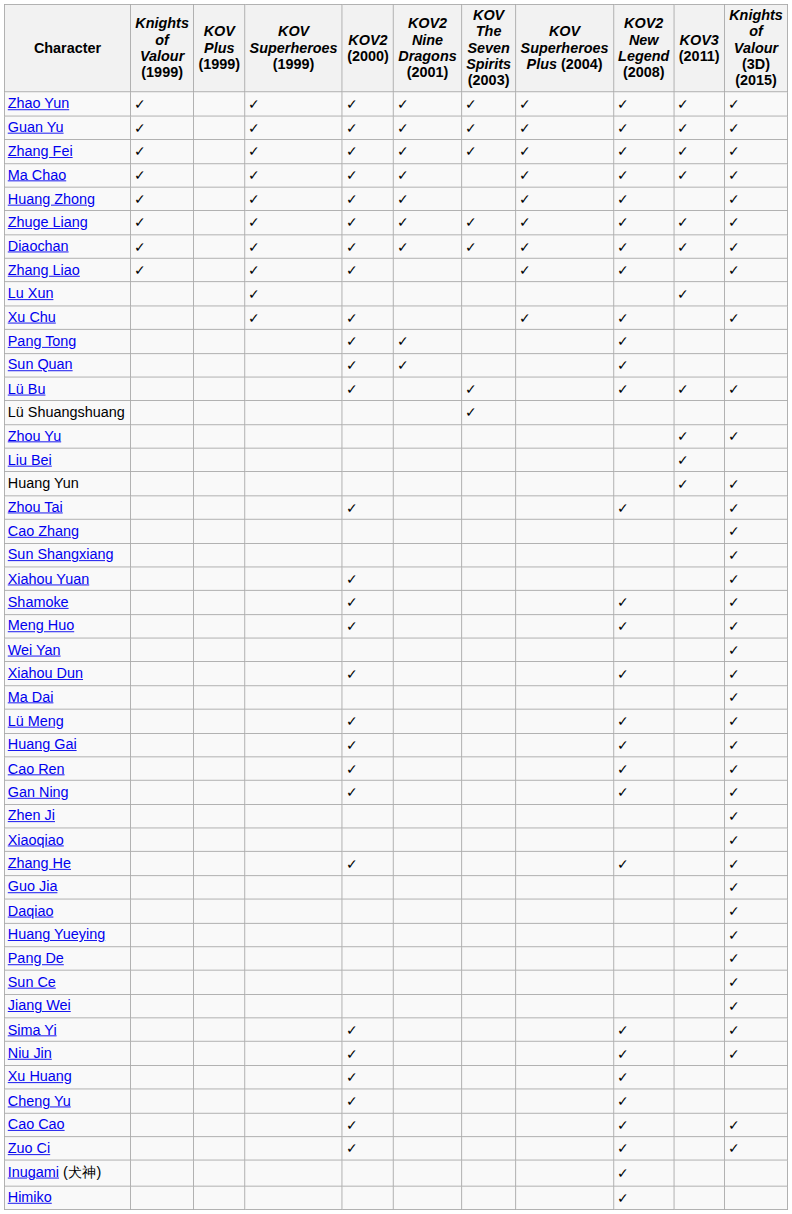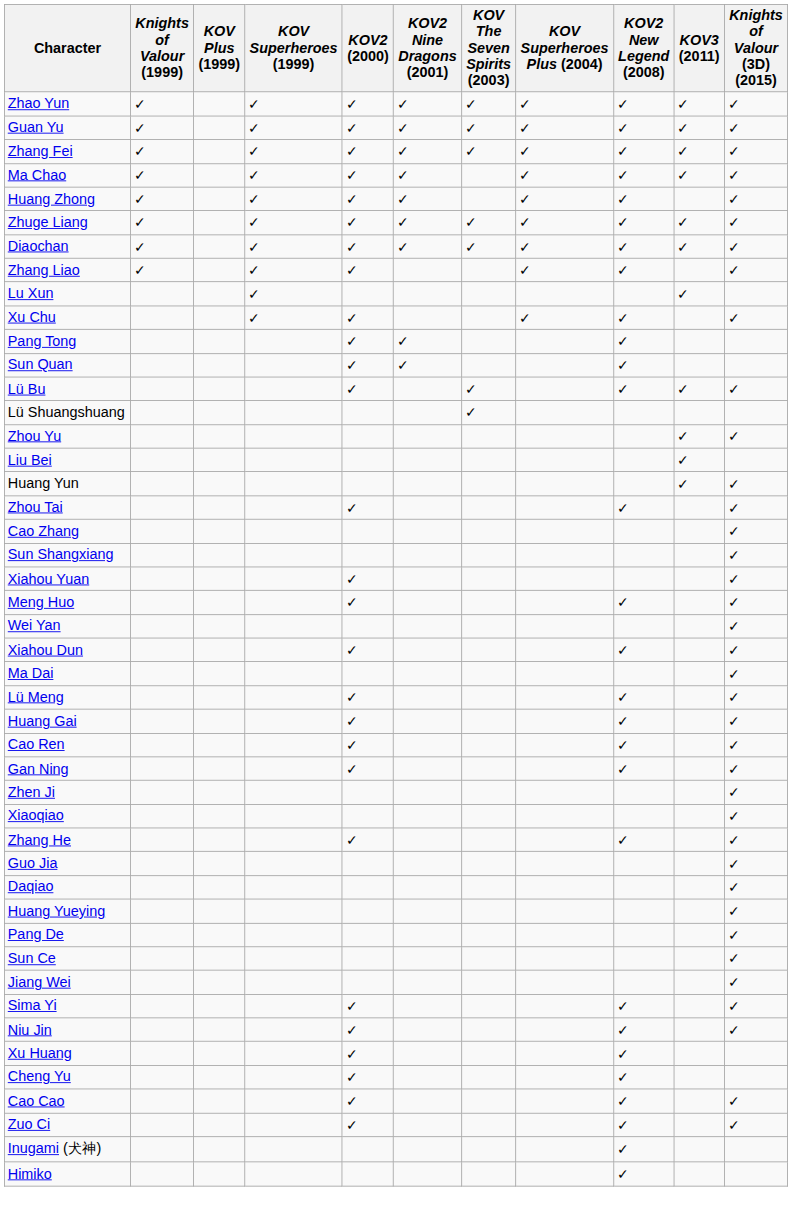- row: Shamoke | ✓ | ✓ | ✓
